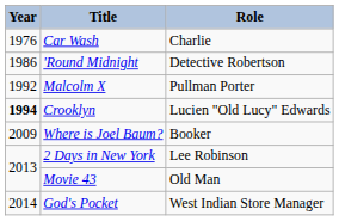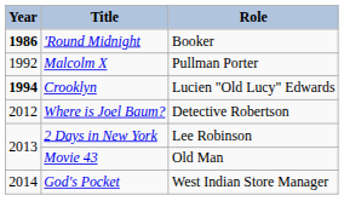- row: 1976 | Car Wash | Charlie
'Round Midnight | Year: normal -> bold
'Round Midnight | Role: Detective Robertson -> Booker
Where is Joel Baum? | Year: 2009 -> 2012
Where is Joel Baum? | Role: Booker -> Detective Robertson
